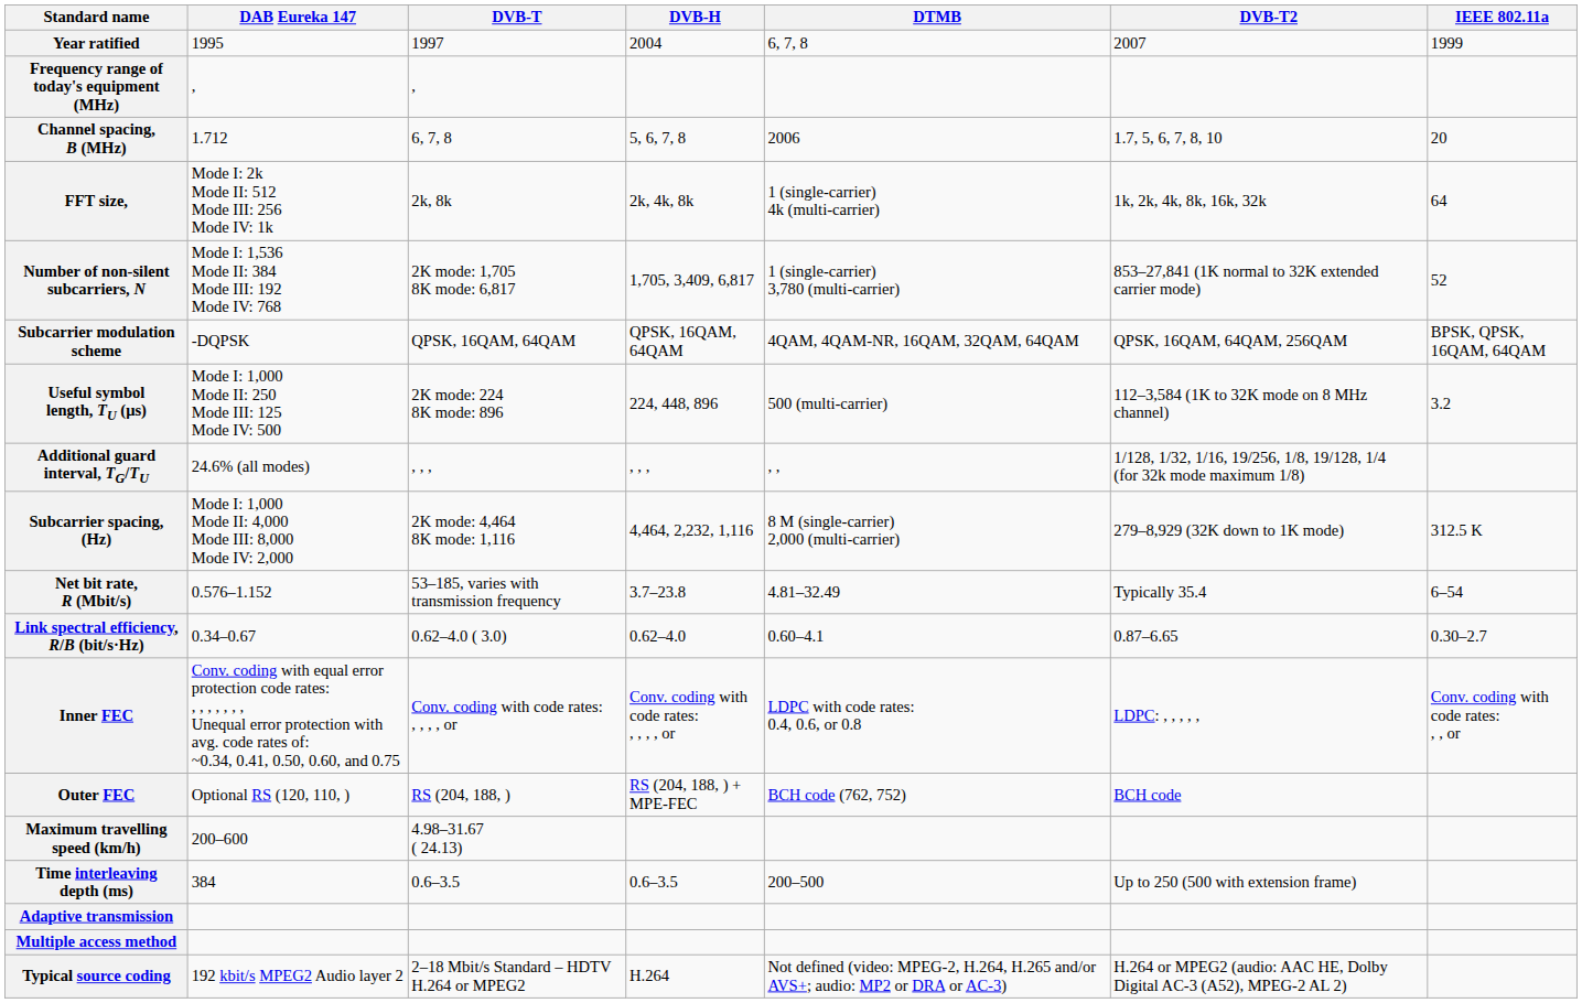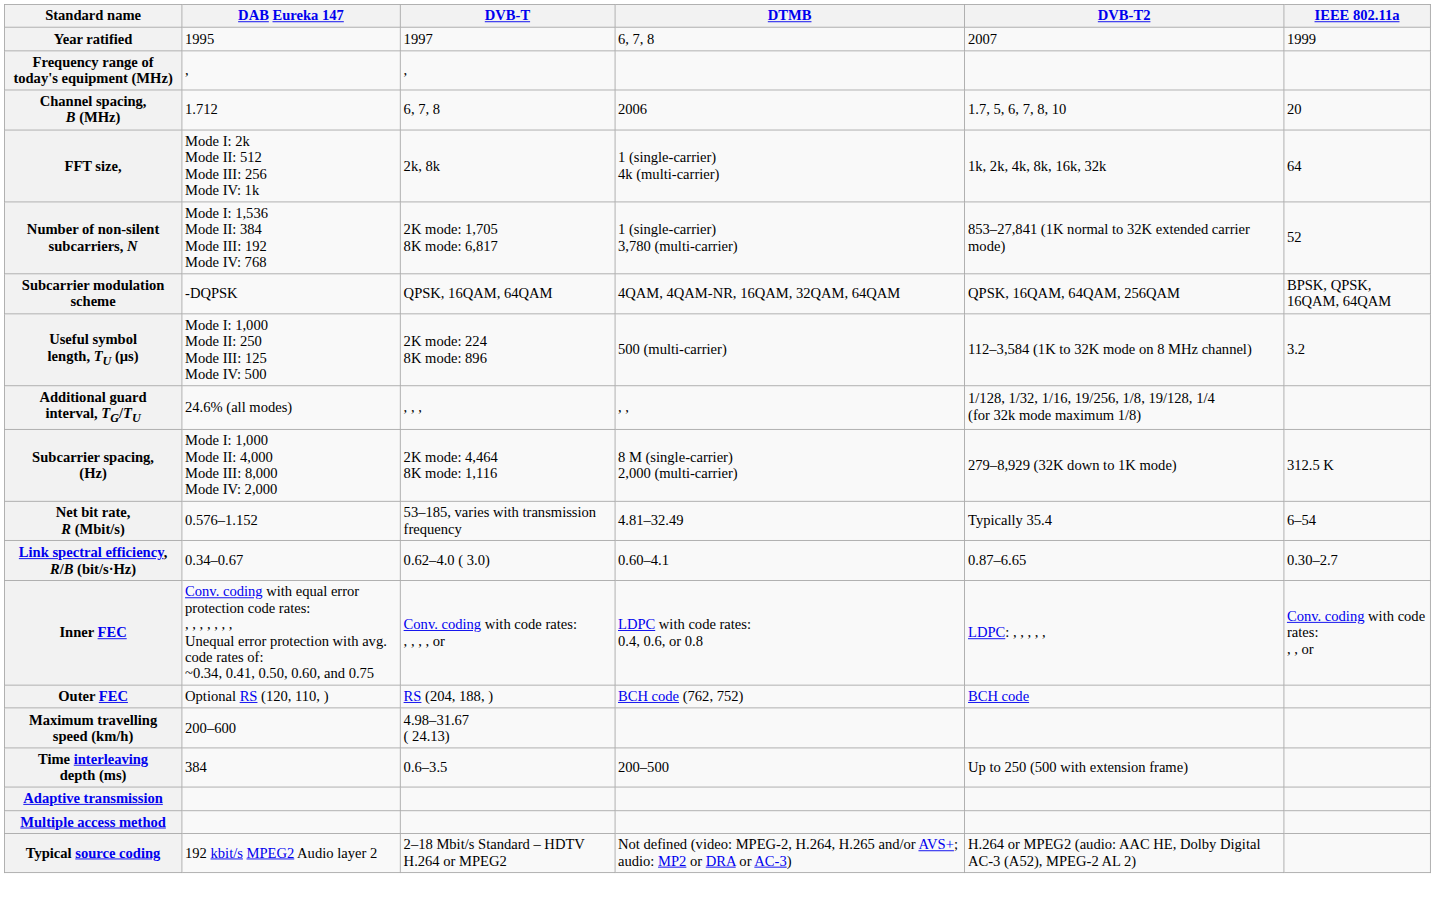- column: DVB-H | 2004 | 5, 6, 7, 8 | 2k, 4k, 8k | 1,705, 3,409, 6,817 | QPSK, 16QAM, 64QAM | 224, 448, 896 | , , , | 4,464, 2,232, 1,116 | 3.7–23.8 | 0.62–4.0 | Conv. coding with code rates: , , , , or | RS (204, 188, ) + MPE-FEC | 0.6–3.5 | H.264
